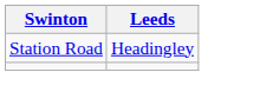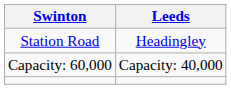+ row: Capacity: 60,000 | Capacity: 40,000
